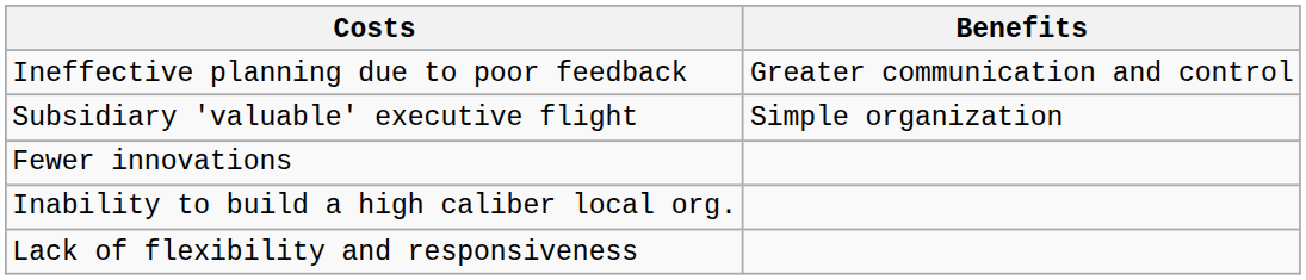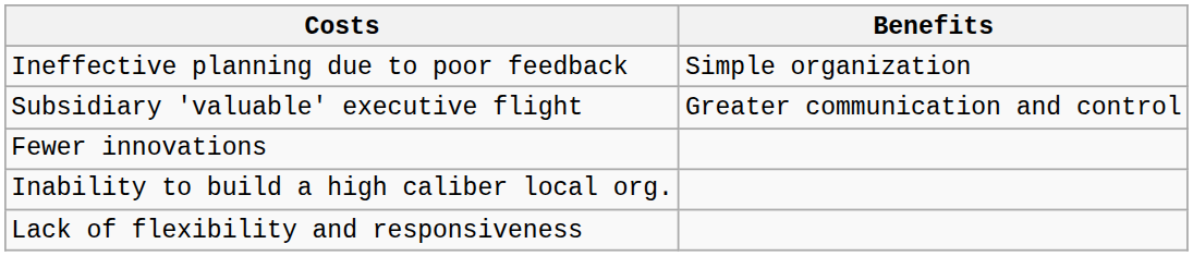Ineffective planning due to poor feedback | Benefits: Greater communication and control -> Simple organization
Subsidiary 'valuable' executive flight | Benefits: Simple organization -> Greater communication and control
